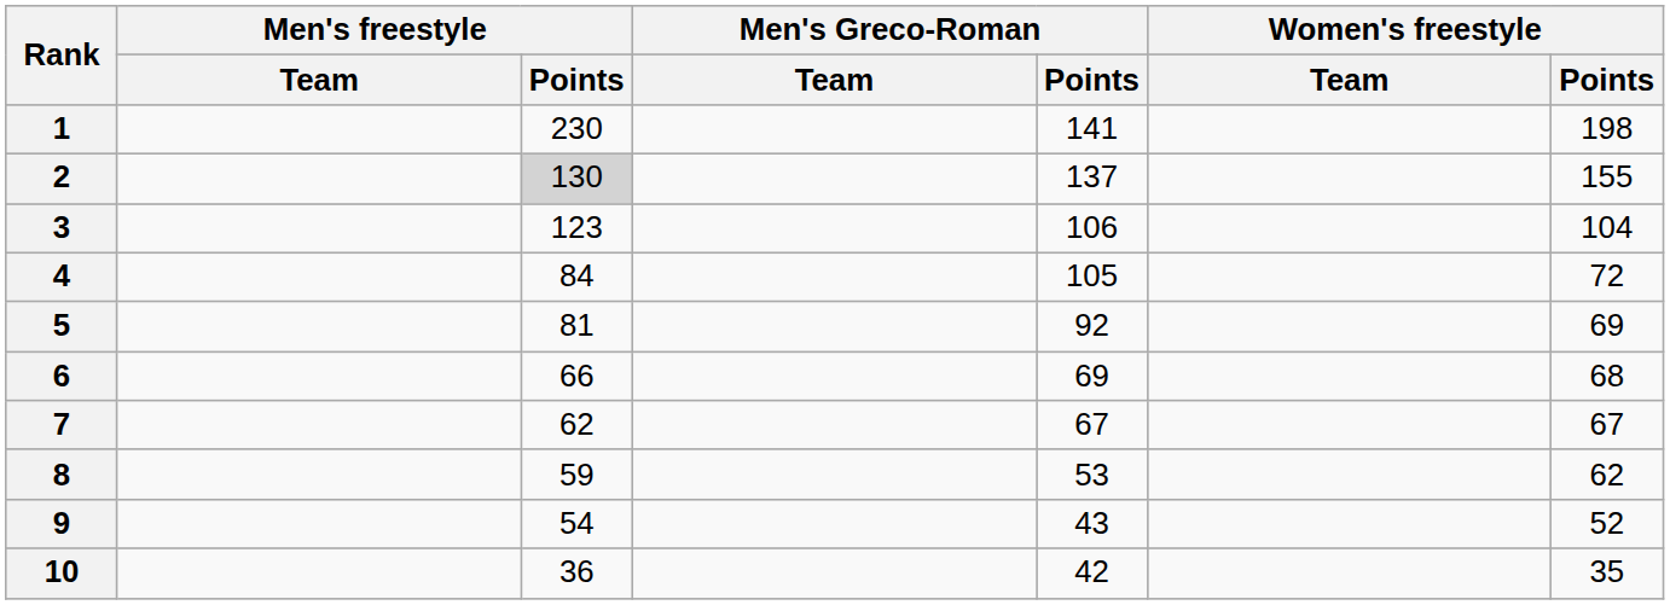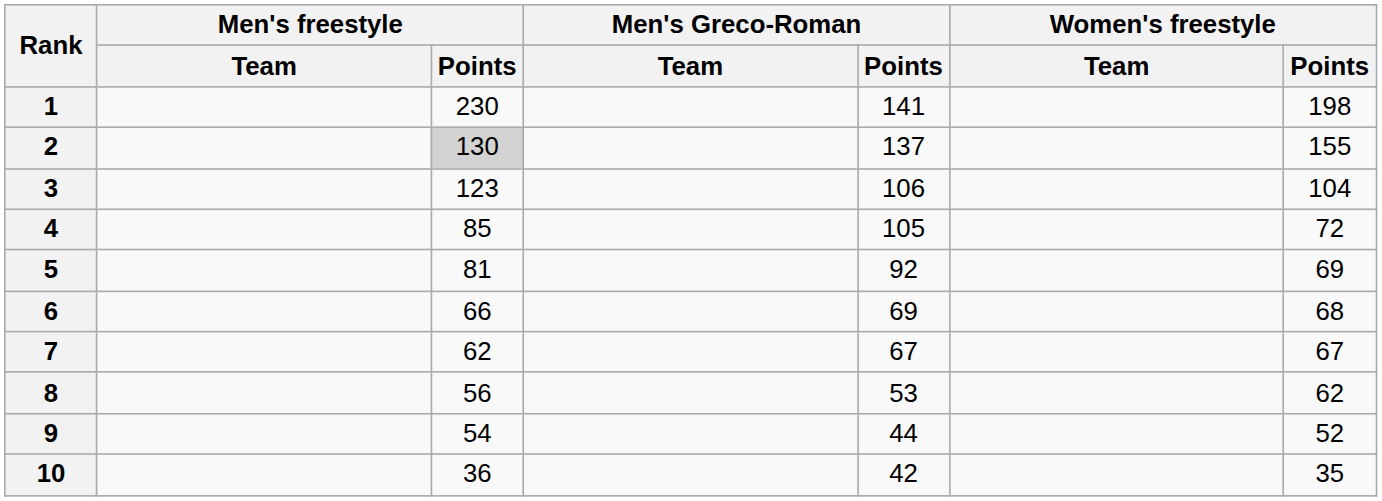4 | Men's freestyle / Points: 84 -> 85
8 | Men's freestyle / Points: 59 -> 56
9 | Men's Greco-Roman / Points: 43 -> 44
